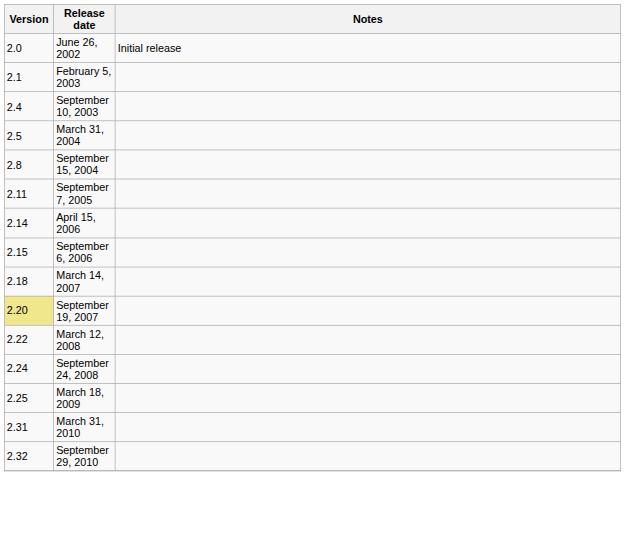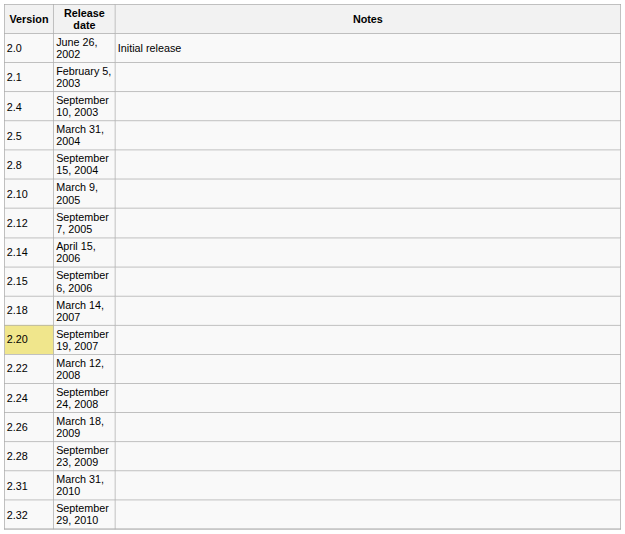+ row: 2.10 | March 9, 2005
September 7, 2005 | Version: 2.11 -> 2.12
March 18, 2009 | Version: 2.25 -> 2.26
+ row: 2.28 | September 23, 2009
